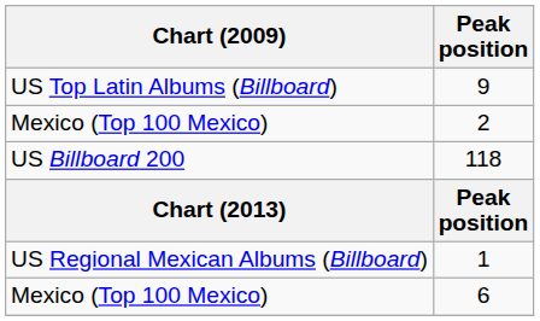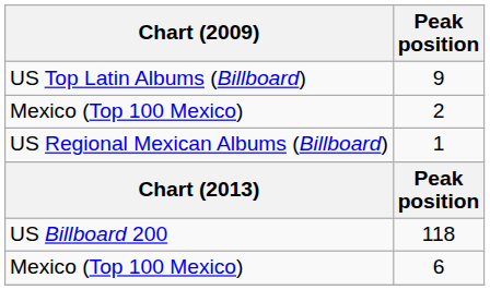rows swapped: 1 <-> 118
